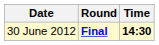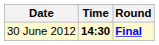columns swapped: Time <-> Round
